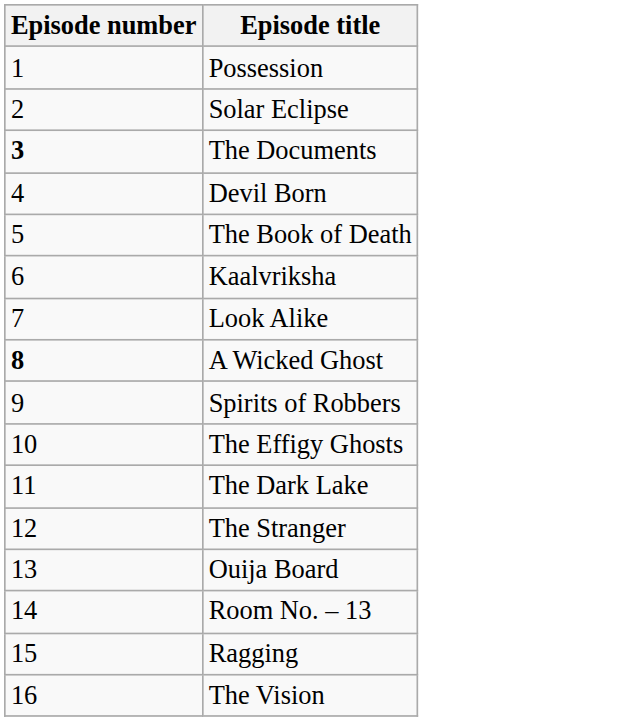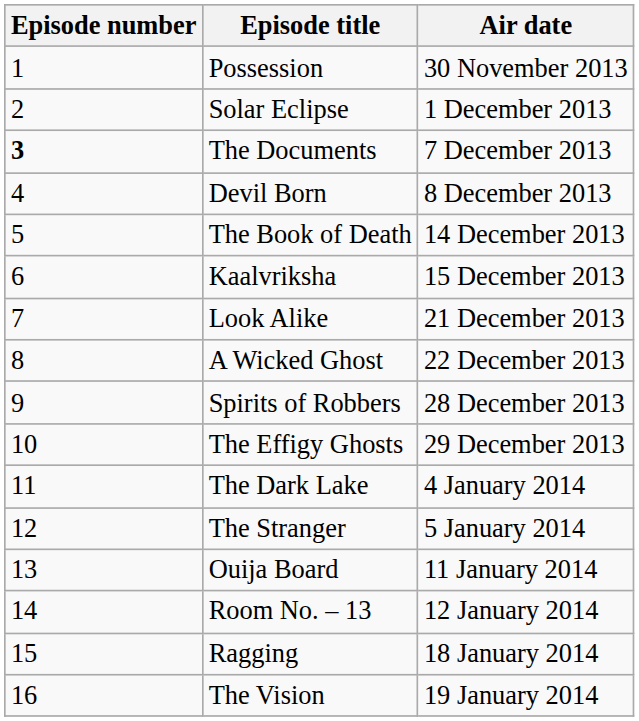+ column: Air date | 30 November 2013 | 1 December 2013 | 7 December 2013 | 8 December 2013 | 14 December 2013 | 15 December 2013 | 21 December 2013 | 22 December 2013 | 28 December 2013 | 29 December 2013 | 4 January 2014 | 5 January 2014 | 11 January 2014 | 12 January 2014 | 18 January 2014 | 19 January 2014
A Wicked Ghost | Episode number: bold -> normal
